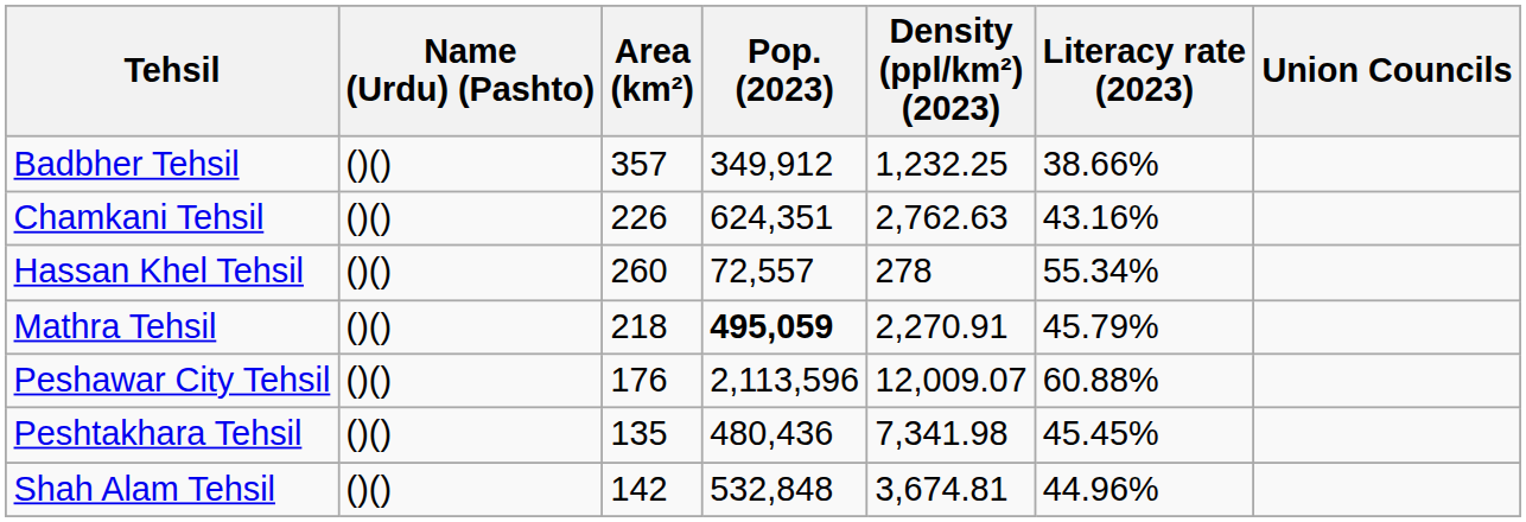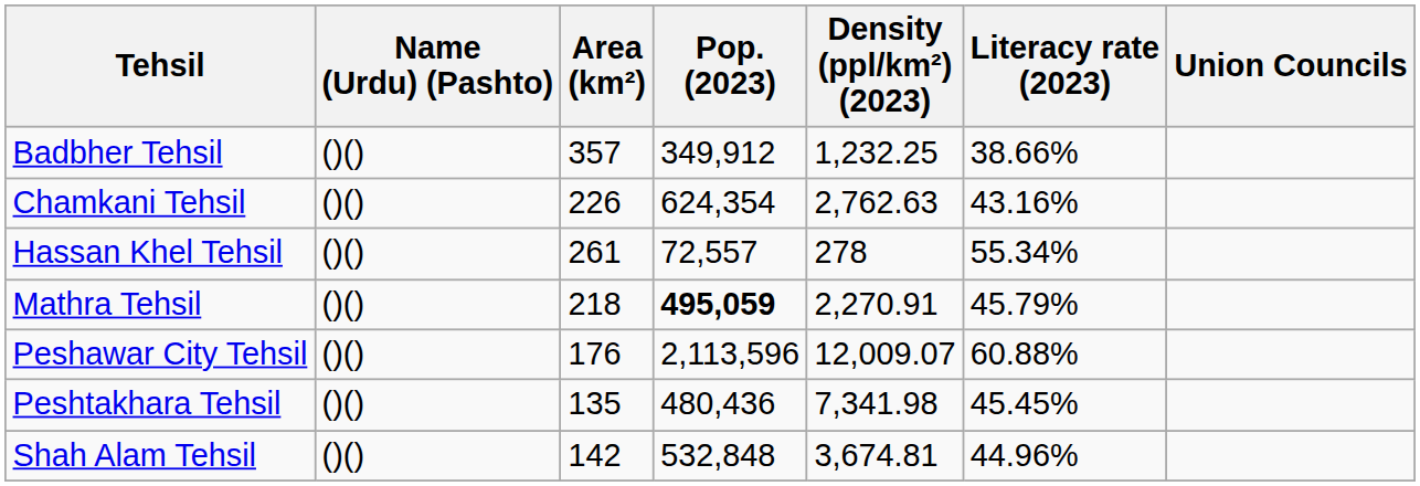Chamkani Tehsil | Pop. (2023): 624,351 -> 624,354
Hassan Khel Tehsil | Area (km²): 260 -> 261
